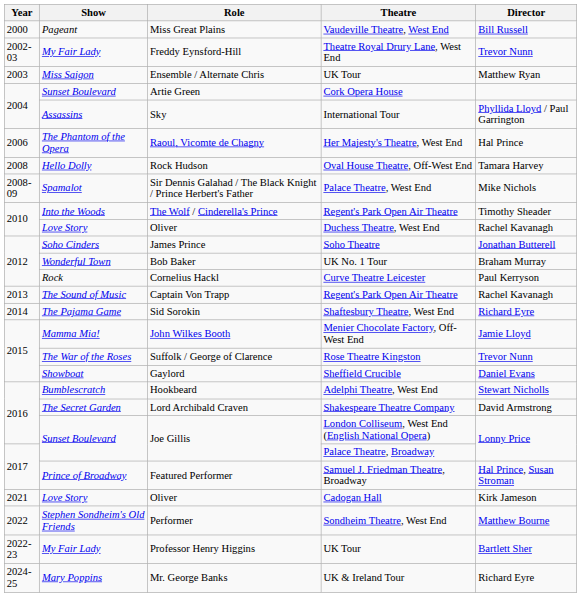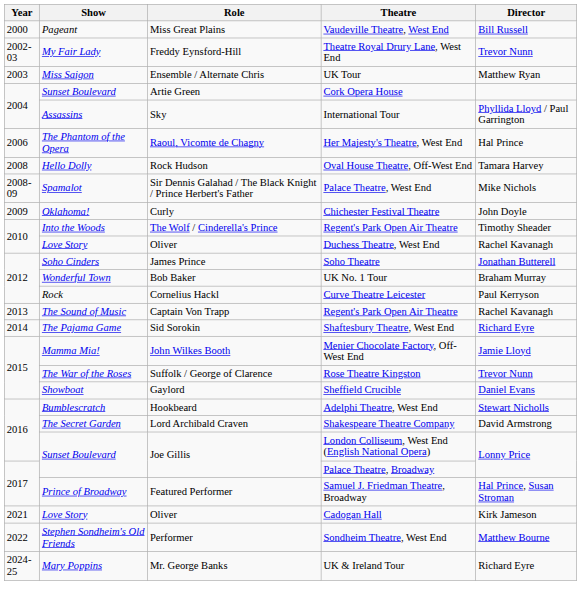+ row: 2009 | Oklahoma! | Curly | Chichester Festival Theatre | John Doyle
- row: 2022-23 | My Fair Lady | Professor Henry Higgins | UK Tour | Bartlett Sher
